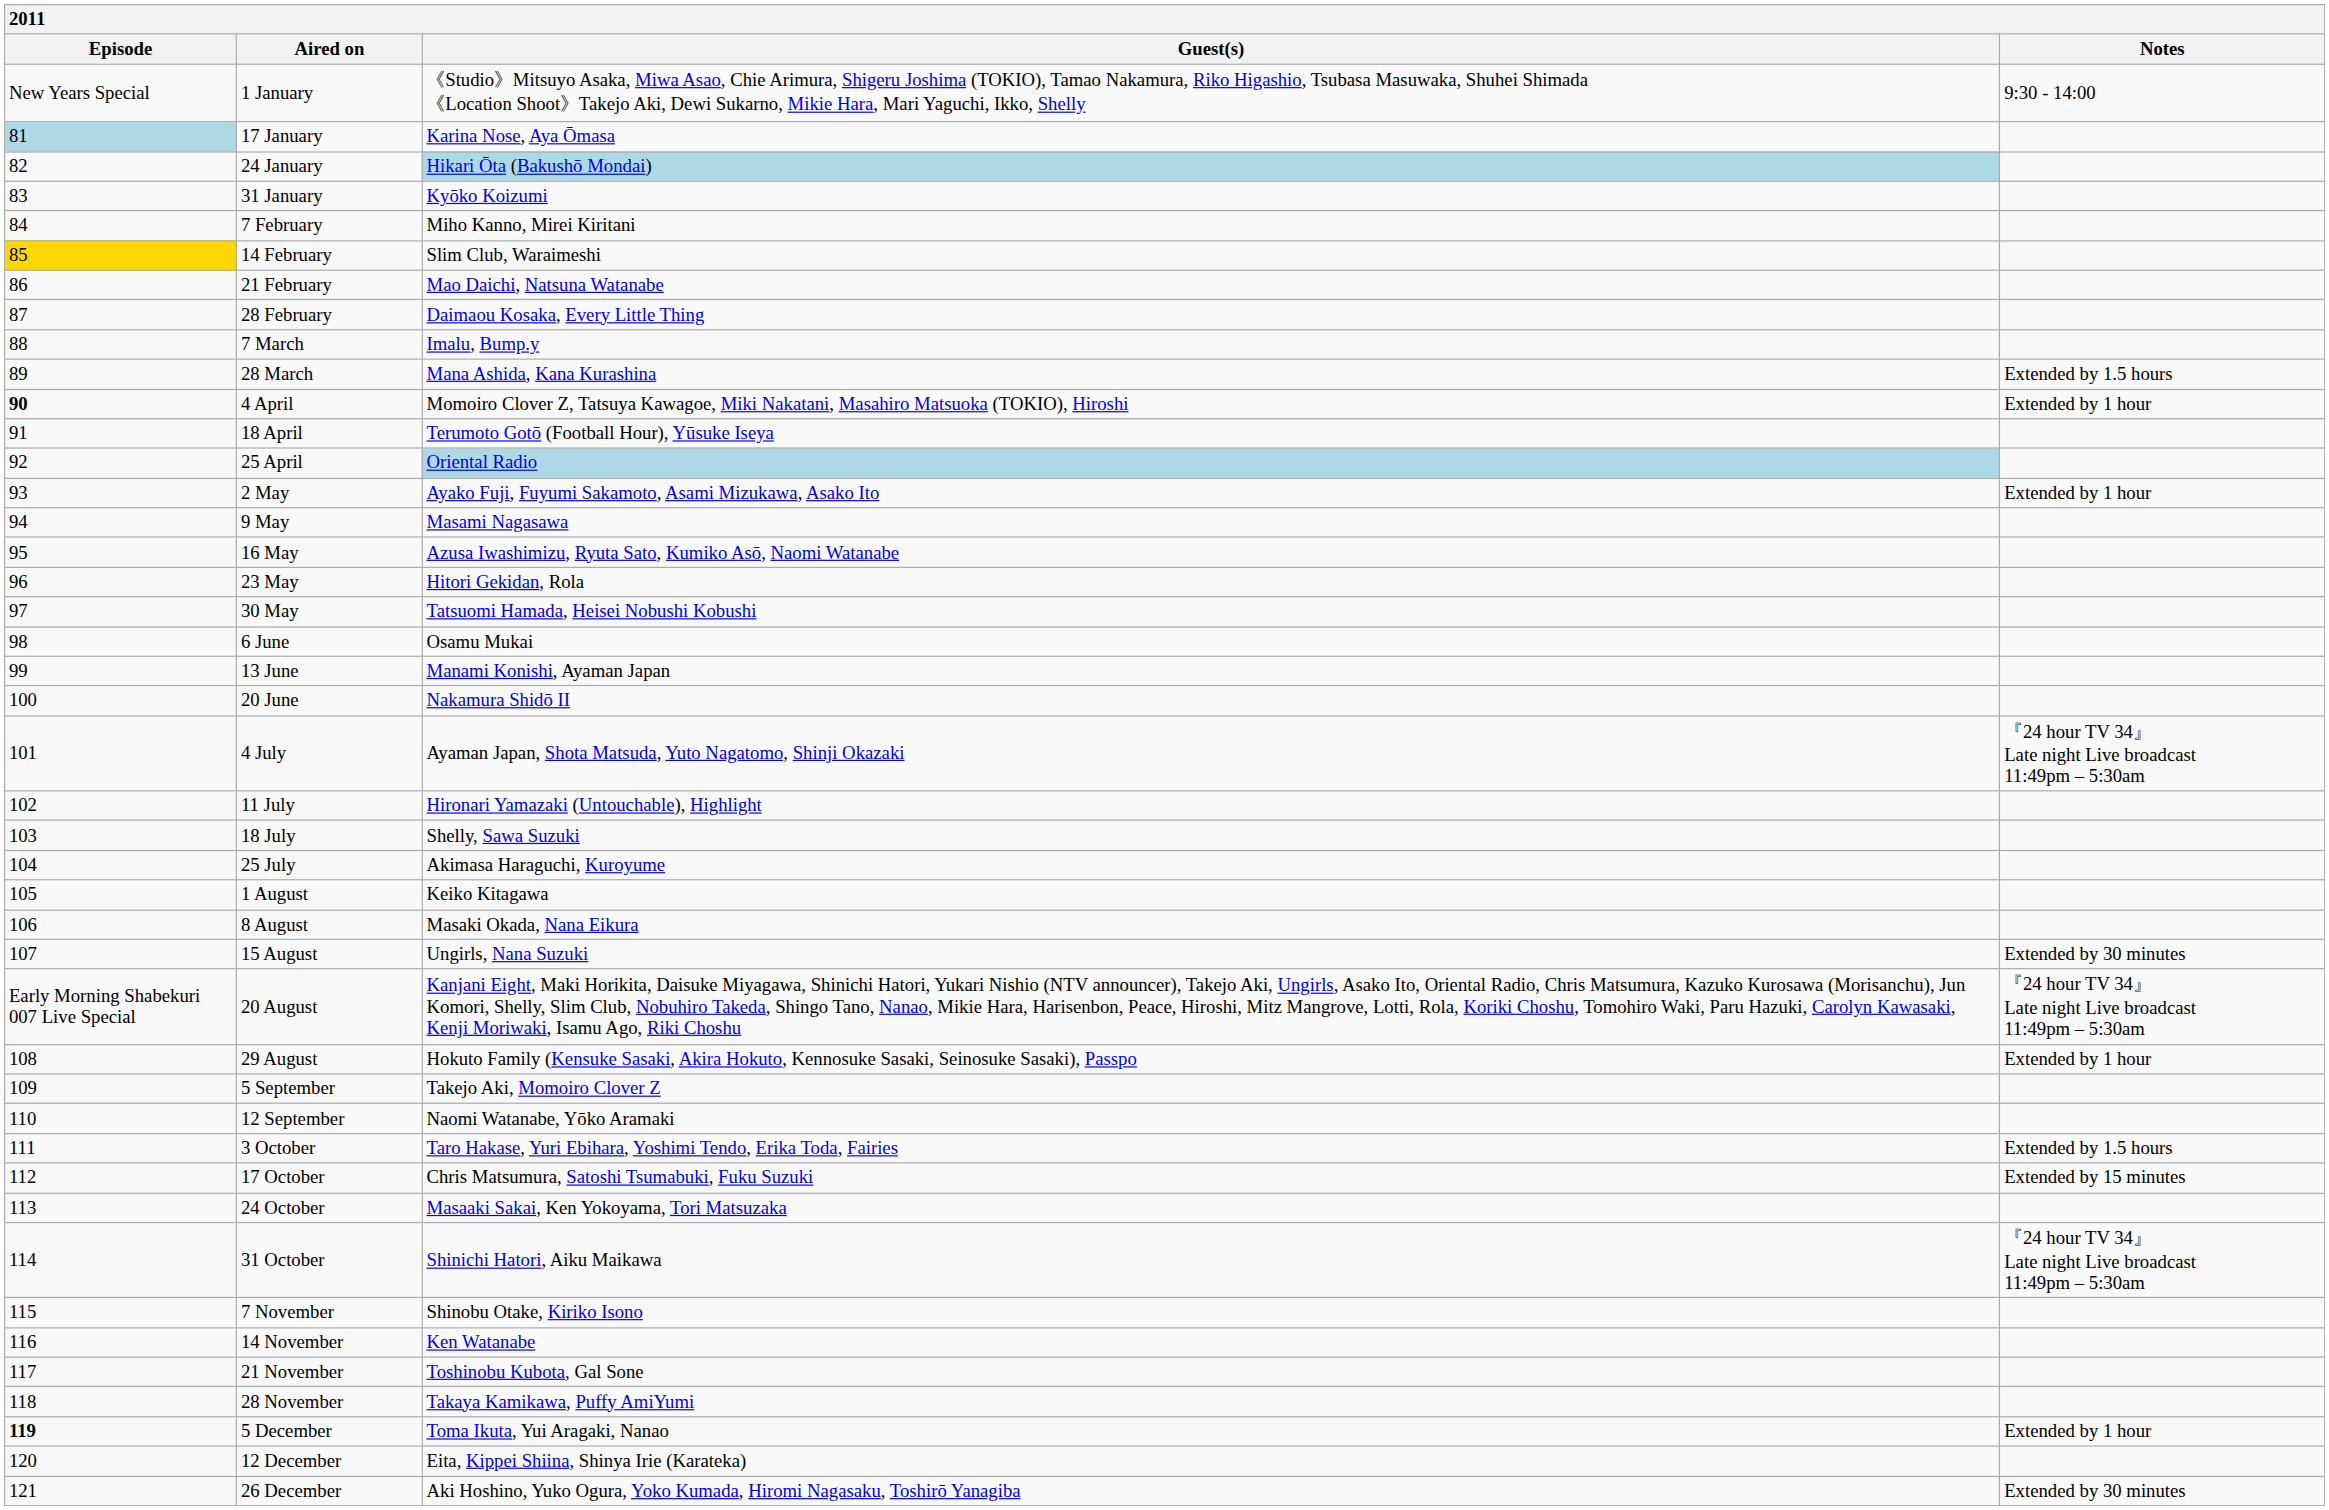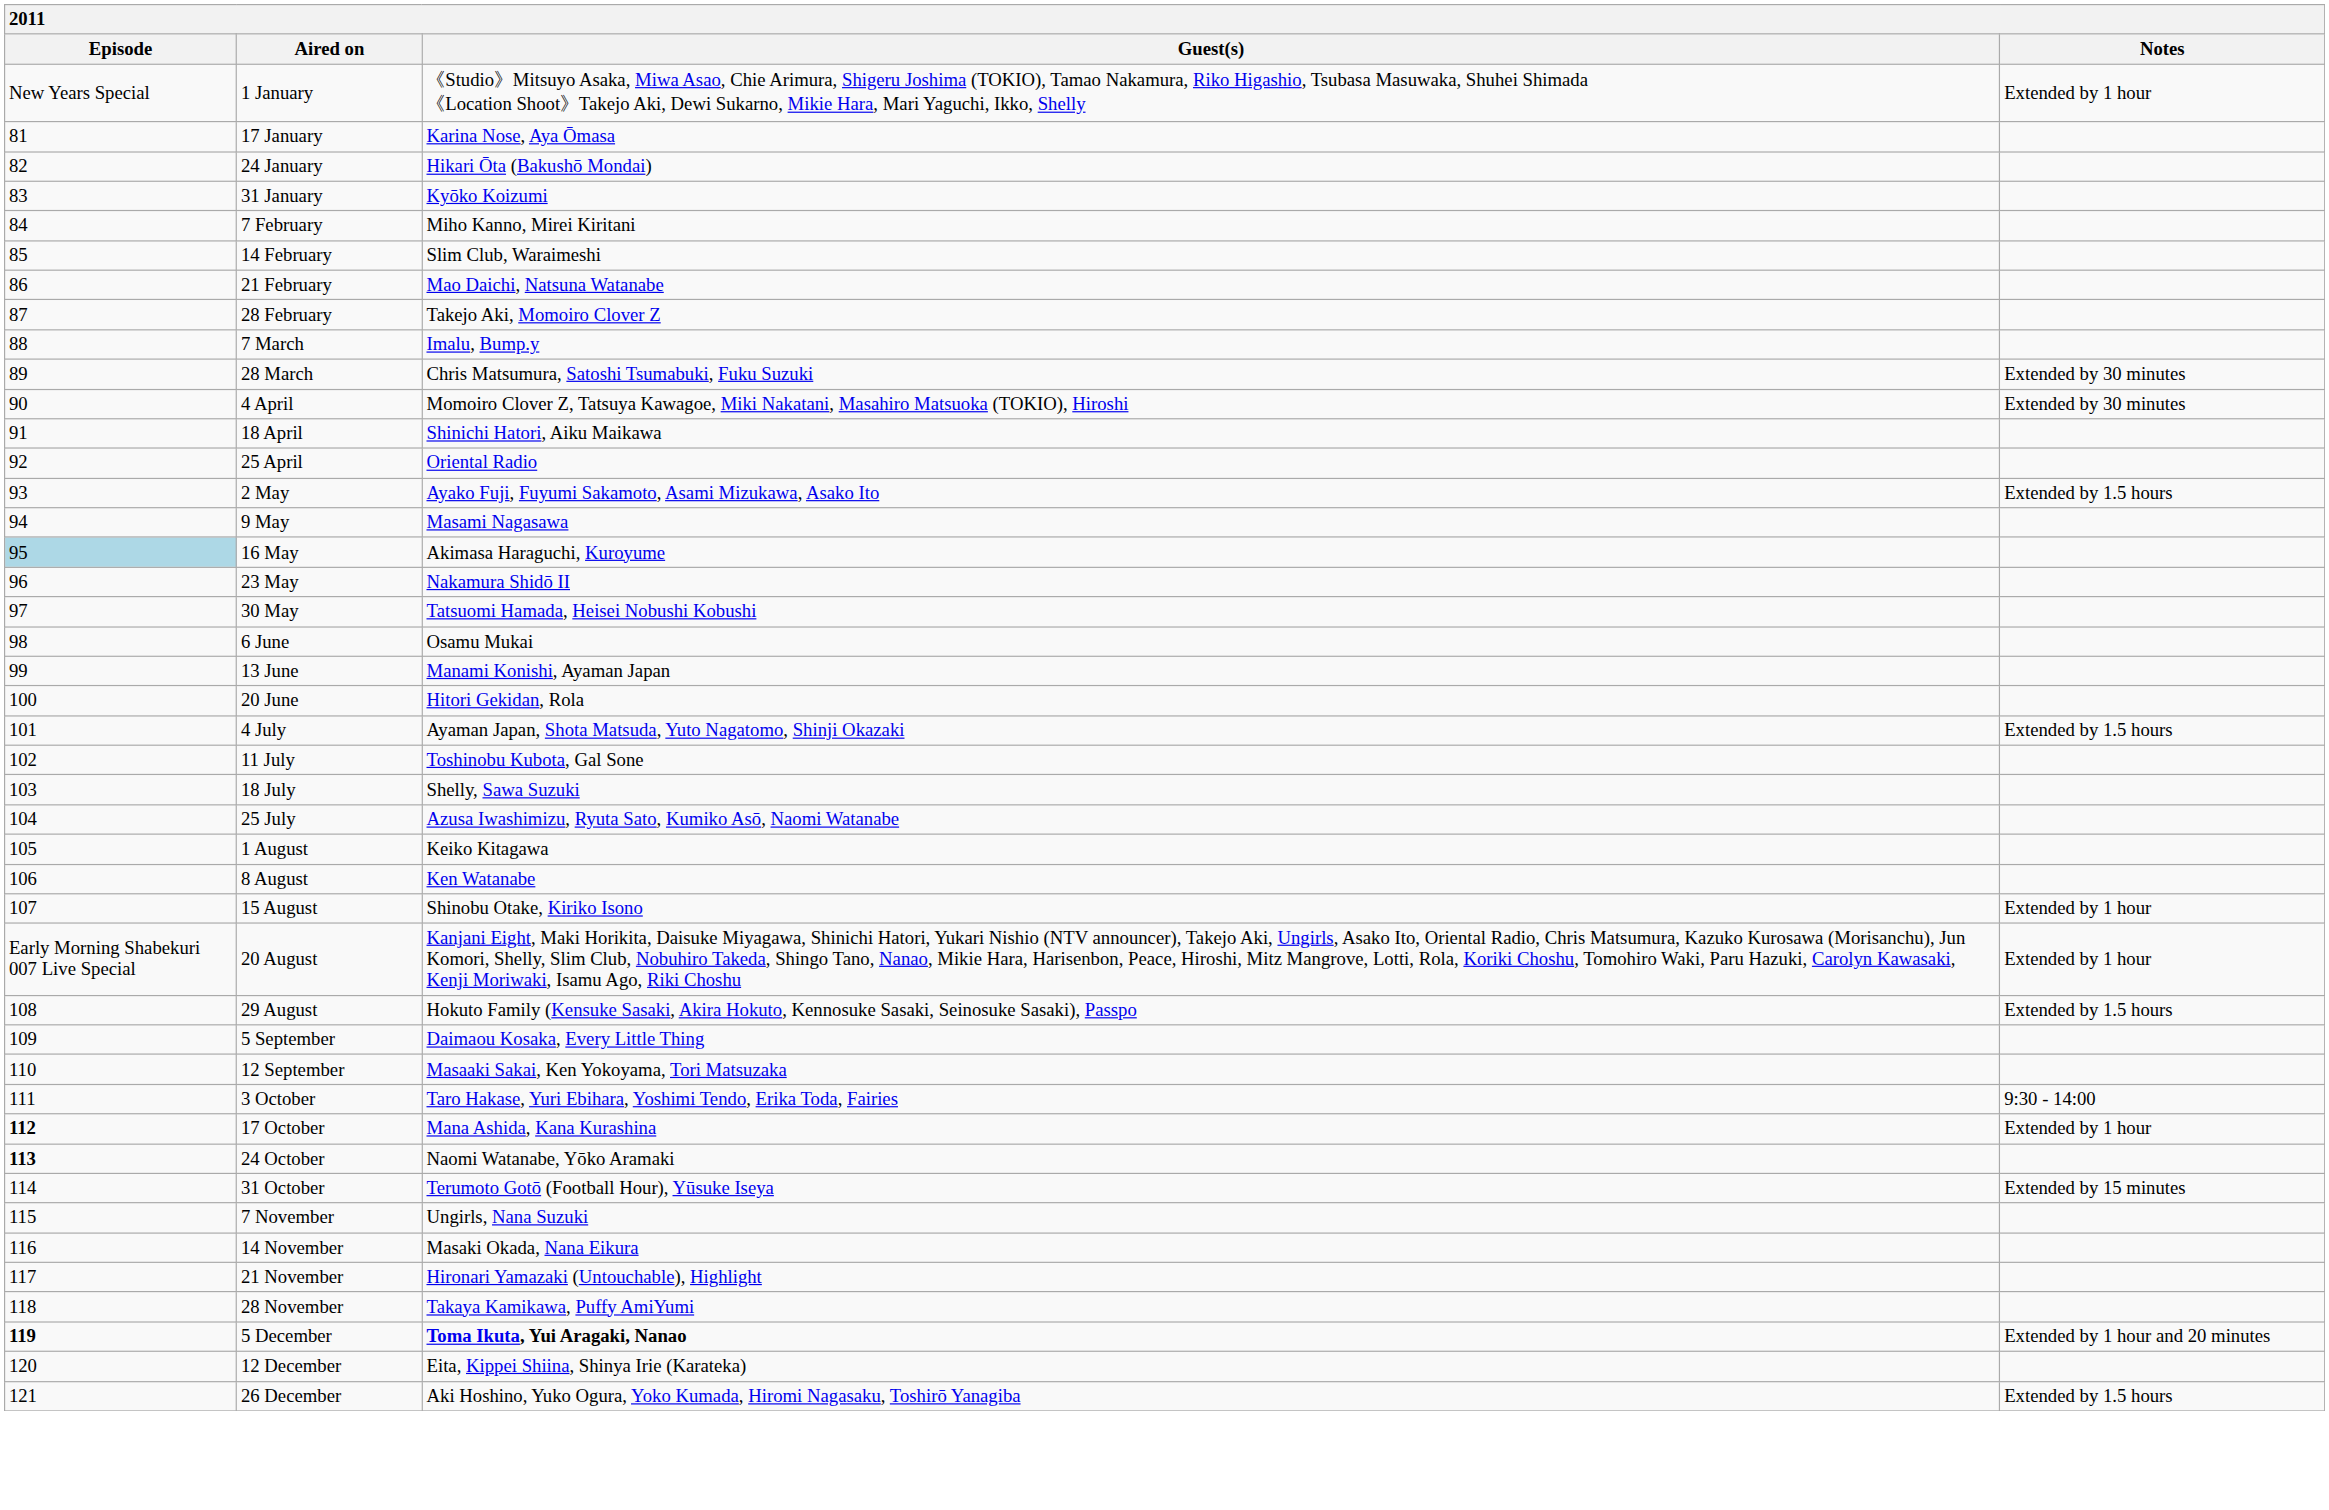1 January | Notes: 9:30 - 14:00 -> Extended by 1 hour
17 January | Episode: lightblue background -> no background
24 January | Guest(s): lightblue background -> no background
14 February | Episode: gold background -> no background
28 February | Guest(s): Daimaou Kosaka, Every Little Thing -> Takejo Aki, Momoiro Clover Z
28 March | Guest(s): Mana Ashida, Kana Kurashina -> Chris Matsumura, Satoshi Tsumabuki, Fuku Suzuki
28 March | Notes: Extended by 1.5 hours -> Extended by 30 minutes
4 April | Episode: bold -> normal
4 April | Notes: Extended by 1 hour -> Extended by 30 minutes
18 April | Guest(s): Terumoto Gotō (Football Hour), Yūsuke Iseya -> Shinichi Hatori, Aiku Maikawa
25 April | Guest(s): lightblue background -> no background
2 May | Notes: Extended by 1 hour -> Extended by 1.5 hours
16 May | Episode: no background -> lightblue background
16 May | Guest(s): Azusa Iwashimizu, Ryuta Sato, Kumiko Asō, Naomi Watanabe -> Akimasa Haraguchi, Kuroyume
23 May | Guest(s): Hitori Gekidan, Rola -> Nakamura Shidō II
20 June | Guest(s): Nakamura Shidō II -> Hitori Gekidan, Rola
4 July | Notes: 『24 hour TV 34』 Late night Live broadcast 11:49pm – 5:30am -> Extended by 1.5 hours
11 July | Guest(s): Hironari Yamazaki (Untouchable), Highlight -> Toshinobu Kubota, Gal Sone
25 July | Guest(s): Akimasa Haraguchi, Kuroyume -> Azusa Iwashimizu, Ryuta Sato, Kumiko Asō, Naomi Watanabe
8 August | Guest(s): Masaki Okada, Nana Eikura -> Ken Watanabe
15 August | Guest(s): Ungirls, Nana Suzuki -> Shinobu Otake, Kiriko Isono
15 August | Notes: Extended by 30 minutes -> Extended by 1 hour
20 August | Notes: 『24 hour TV 34』 Late night Live broadcast 11:49pm – 5:30am -> Extended by 1 hour
29 August | Notes: Extended by 1 hour -> Extended by 1.5 hours
5 September | Guest(s): Takejo Aki, Momoiro Clover Z -> Daimaou Kosaka, Every Little Thing
12 September | Guest(s): Naomi Watanabe, Yōko Aramaki -> Masaaki Sakai, Ken Yokoyama, Tori Matsuzaka
3 October | Notes: Extended by 1.5 hours -> 9:30 - 14:00
17 October | Episode: normal -> bold
17 October | Guest(s): Chris Matsumura, Satoshi Tsumabuki, Fuku Suzuki -> Mana Ashida, Kana Kurashina
17 October | Notes: Extended by 15 minutes -> Extended by 1 hour
24 October | Episode: normal -> bold
24 October | Guest(s): Masaaki Sakai, Ken Yokoyama, Tori Matsuzaka -> Naomi Watanabe, Yōko Aramaki
31 October | Guest(s): Shinichi Hatori, Aiku Maikawa -> Terumoto Gotō (Football Hour), Yūsuke Iseya
31 October | Notes: 『24 hour TV 34』 Late night Live broadcast 11:49pm – 5:30am -> Extended by 15 minutes
7 November | Guest(s): Shinobu Otake, Kiriko Isono -> Ungirls, Nana Suzuki
14 November | Guest(s): Ken Watanabe -> Masaki Okada, Nana Eikura
21 November | Guest(s): Toshinobu Kubota, Gal Sone -> Hironari Yamazaki (Untouchable), Highlight
5 December | Guest(s): normal -> bold
5 December | Notes: Extended by 1 hour -> Extended by 1 hour and 20 minutes
26 December | Notes: Extended by 30 minutes -> Extended by 1.5 hours
